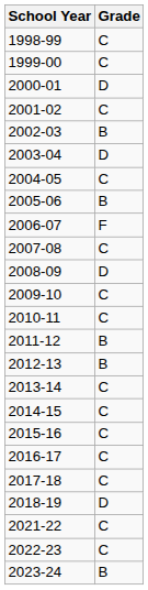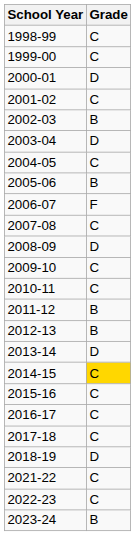2013-14 | Grade: C -> D
2014-15 | Grade: no background -> gold background
